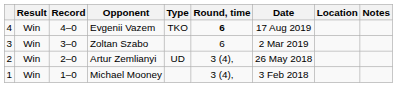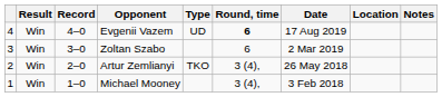Evgenii Vazem | Type: TKO -> UD
Artur Zemlianyi | Type: UD -> TKO
